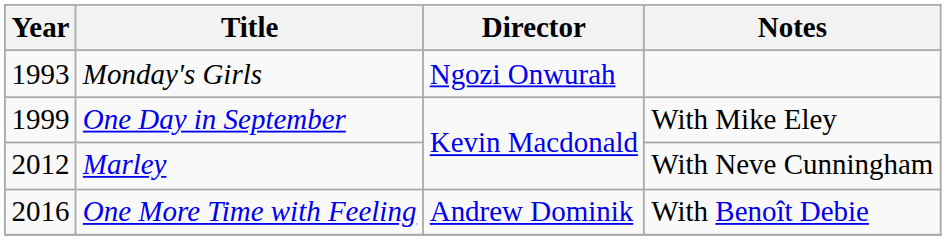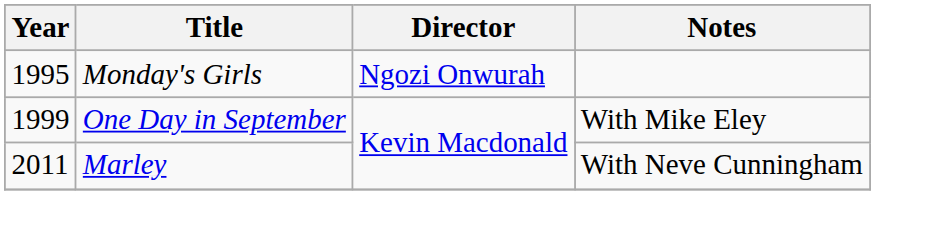Monday's Girls | Year: 1993 -> 1995
Marley | Year: 2012 -> 2011
- row: 2016 | One More Time with Feeling | Andrew Dominik | With Benoît Debie
